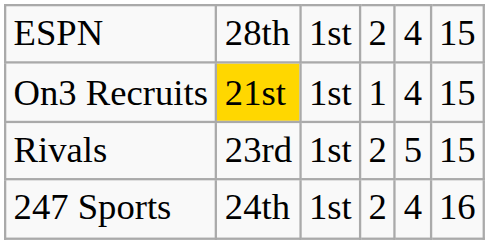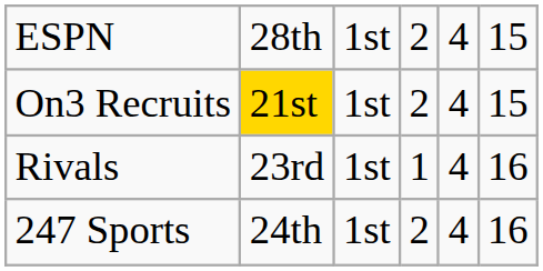On3 Recruits | column 4: 1 -> 2
Rivals | column 4: 2 -> 1
Rivals | column 5: 5 -> 4
Rivals | column 6: 15 -> 16
